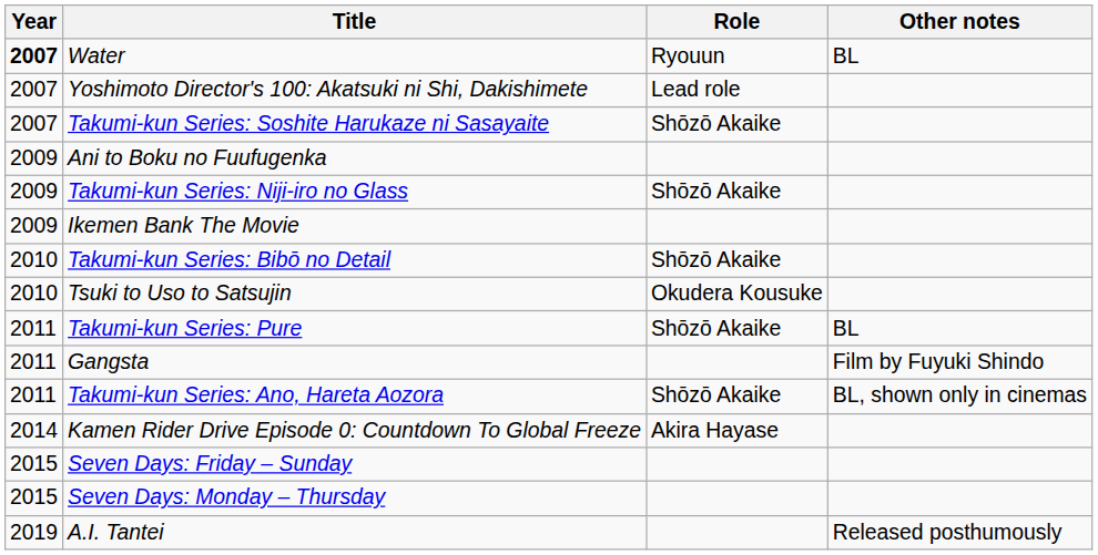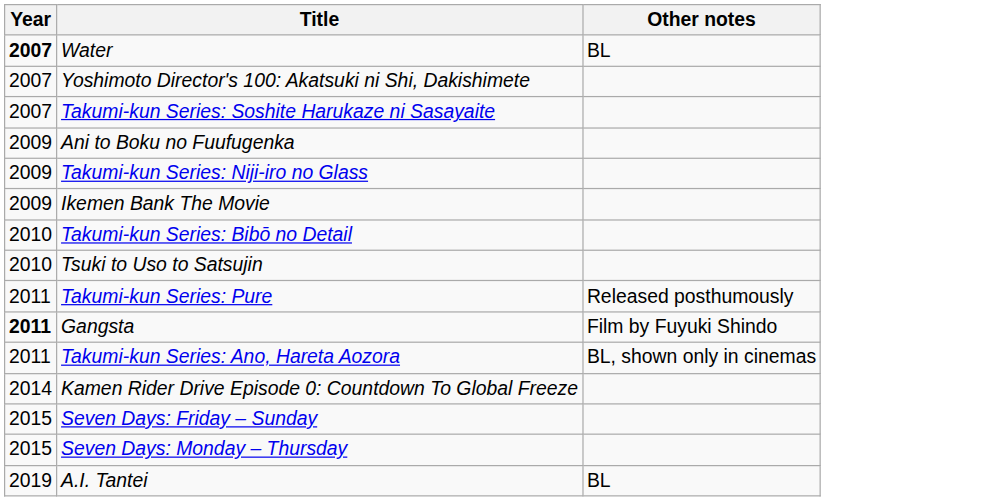- column: Role | Ryouun | Lead role | Shōzō Akaike | Shōzō Akaike | Shōzō Akaike | Okudera Kousuke | Shōzō Akaike | Shōzō Akaike | Akira Hayase
Takumi-kun Series: Pure | Other notes: BL -> Released posthumously
Gangsta | Year: normal -> bold
A.I. Tantei | Other notes: Released posthumously -> BL
